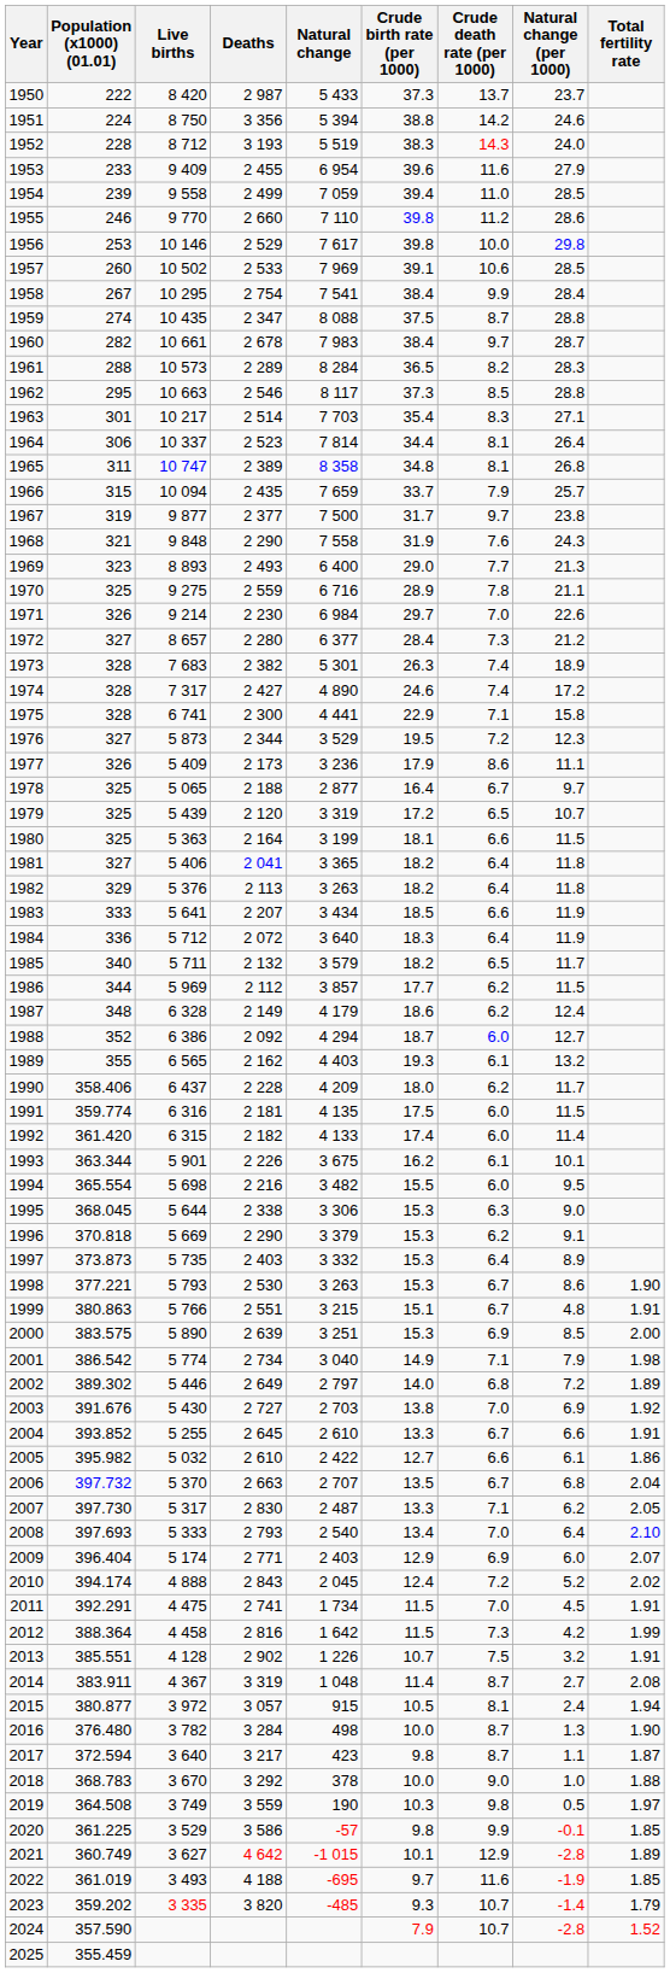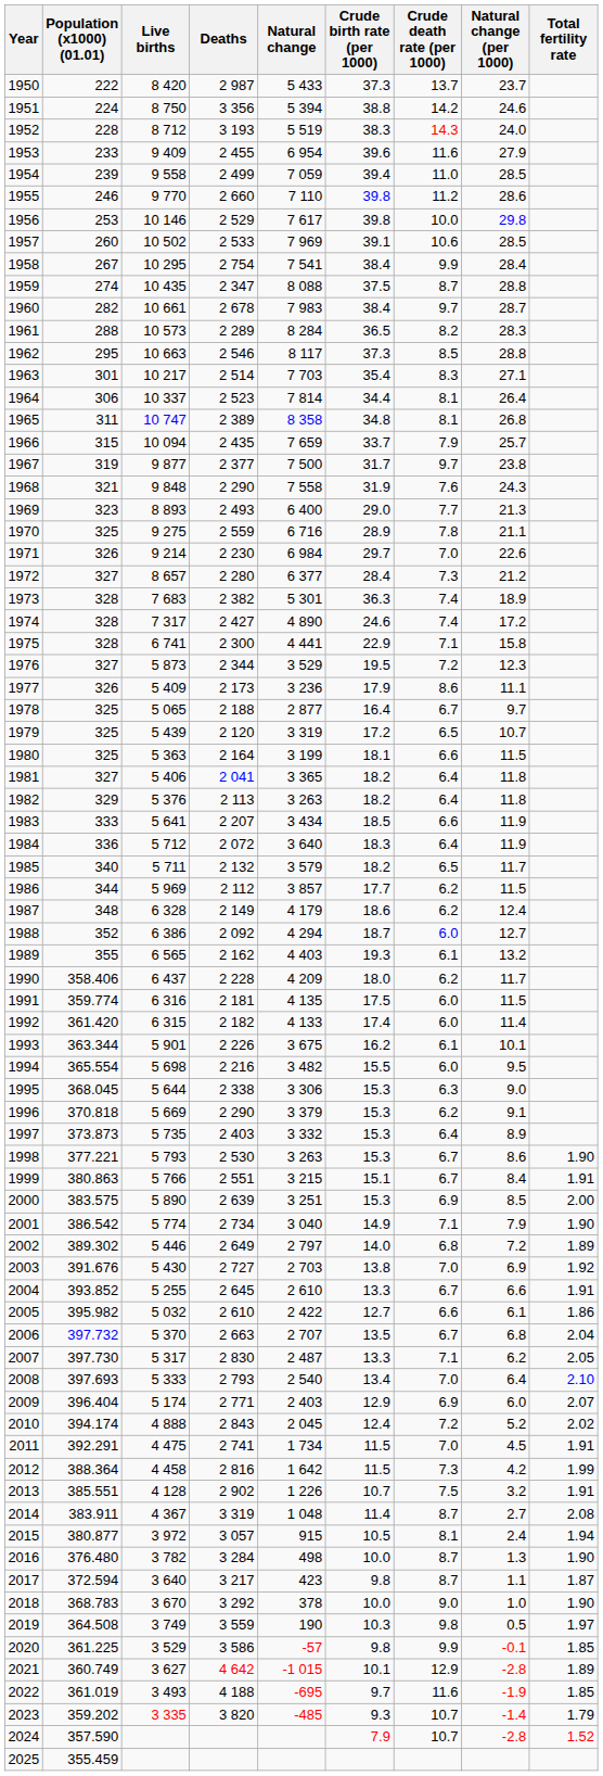1973 | Crude birth rate (per 1000): 26.3 -> 36.3
1999 | Natural change (per 1000): 4.8 -> 8.4
2001 | Total fertility rate: 1.98 -> 1.90
2018 | Total fertility rate: 1.88 -> 1.90
